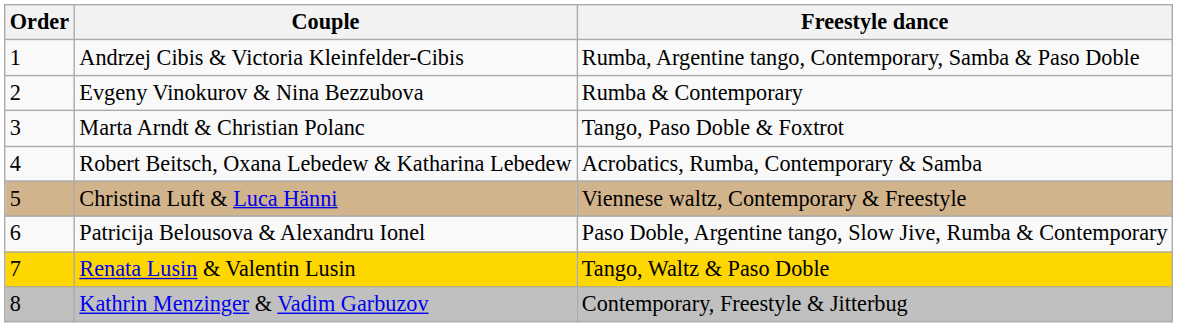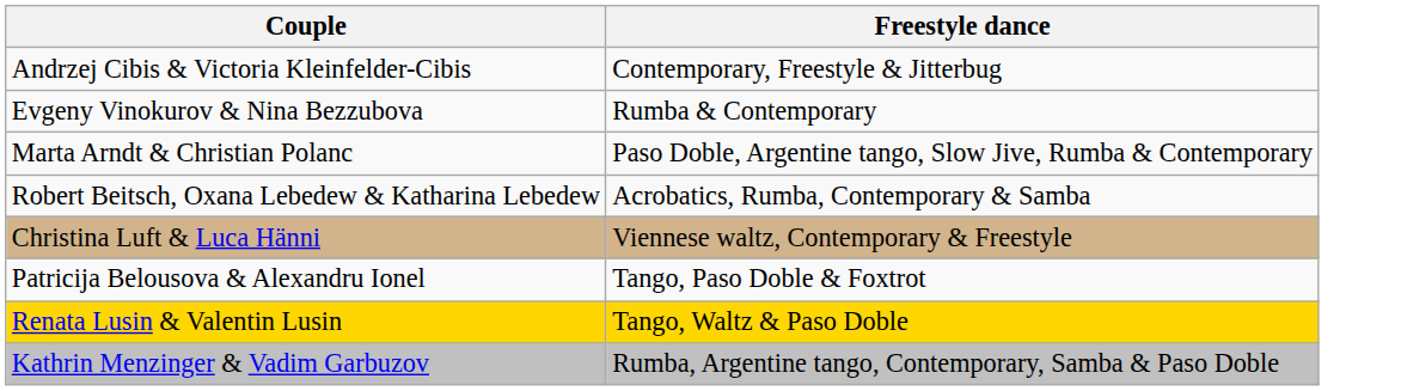- column: Order | 1 | 2 | 3 | 4 | 5 | 6 | 7 | 8
Andrzej Cibis & Victoria Kleinfelder-Cibis | Freestyle dance: Rumba, Argentine tango, Contemporary, Samba & Paso Doble -> Contemporary, Freestyle & Jitterbug
Marta Arndt & Christian Polanc | Freestyle dance: Tango, Paso Doble & Foxtrot -> Paso Doble, Argentine tango, Slow Jive, Rumba & Contemporary
Patricija Belousova & Alexandru Ionel | Freestyle dance: Paso Doble, Argentine tango, Slow Jive, Rumba & Contemporary -> Tango, Paso Doble & Foxtrot
Kathrin Menzinger & Vadim Garbuzov | Freestyle dance: Contemporary, Freestyle & Jitterbug -> Rumba, Argentine tango, Contemporary, Samba & Paso Doble
